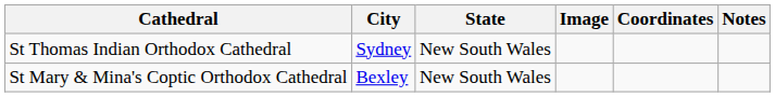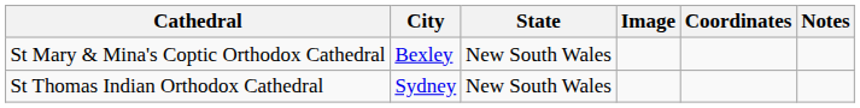rows swapped: St Mary & Mina's Coptic Orthodox Cathedral <-> St Thomas Indian Orthodox Cathedral
